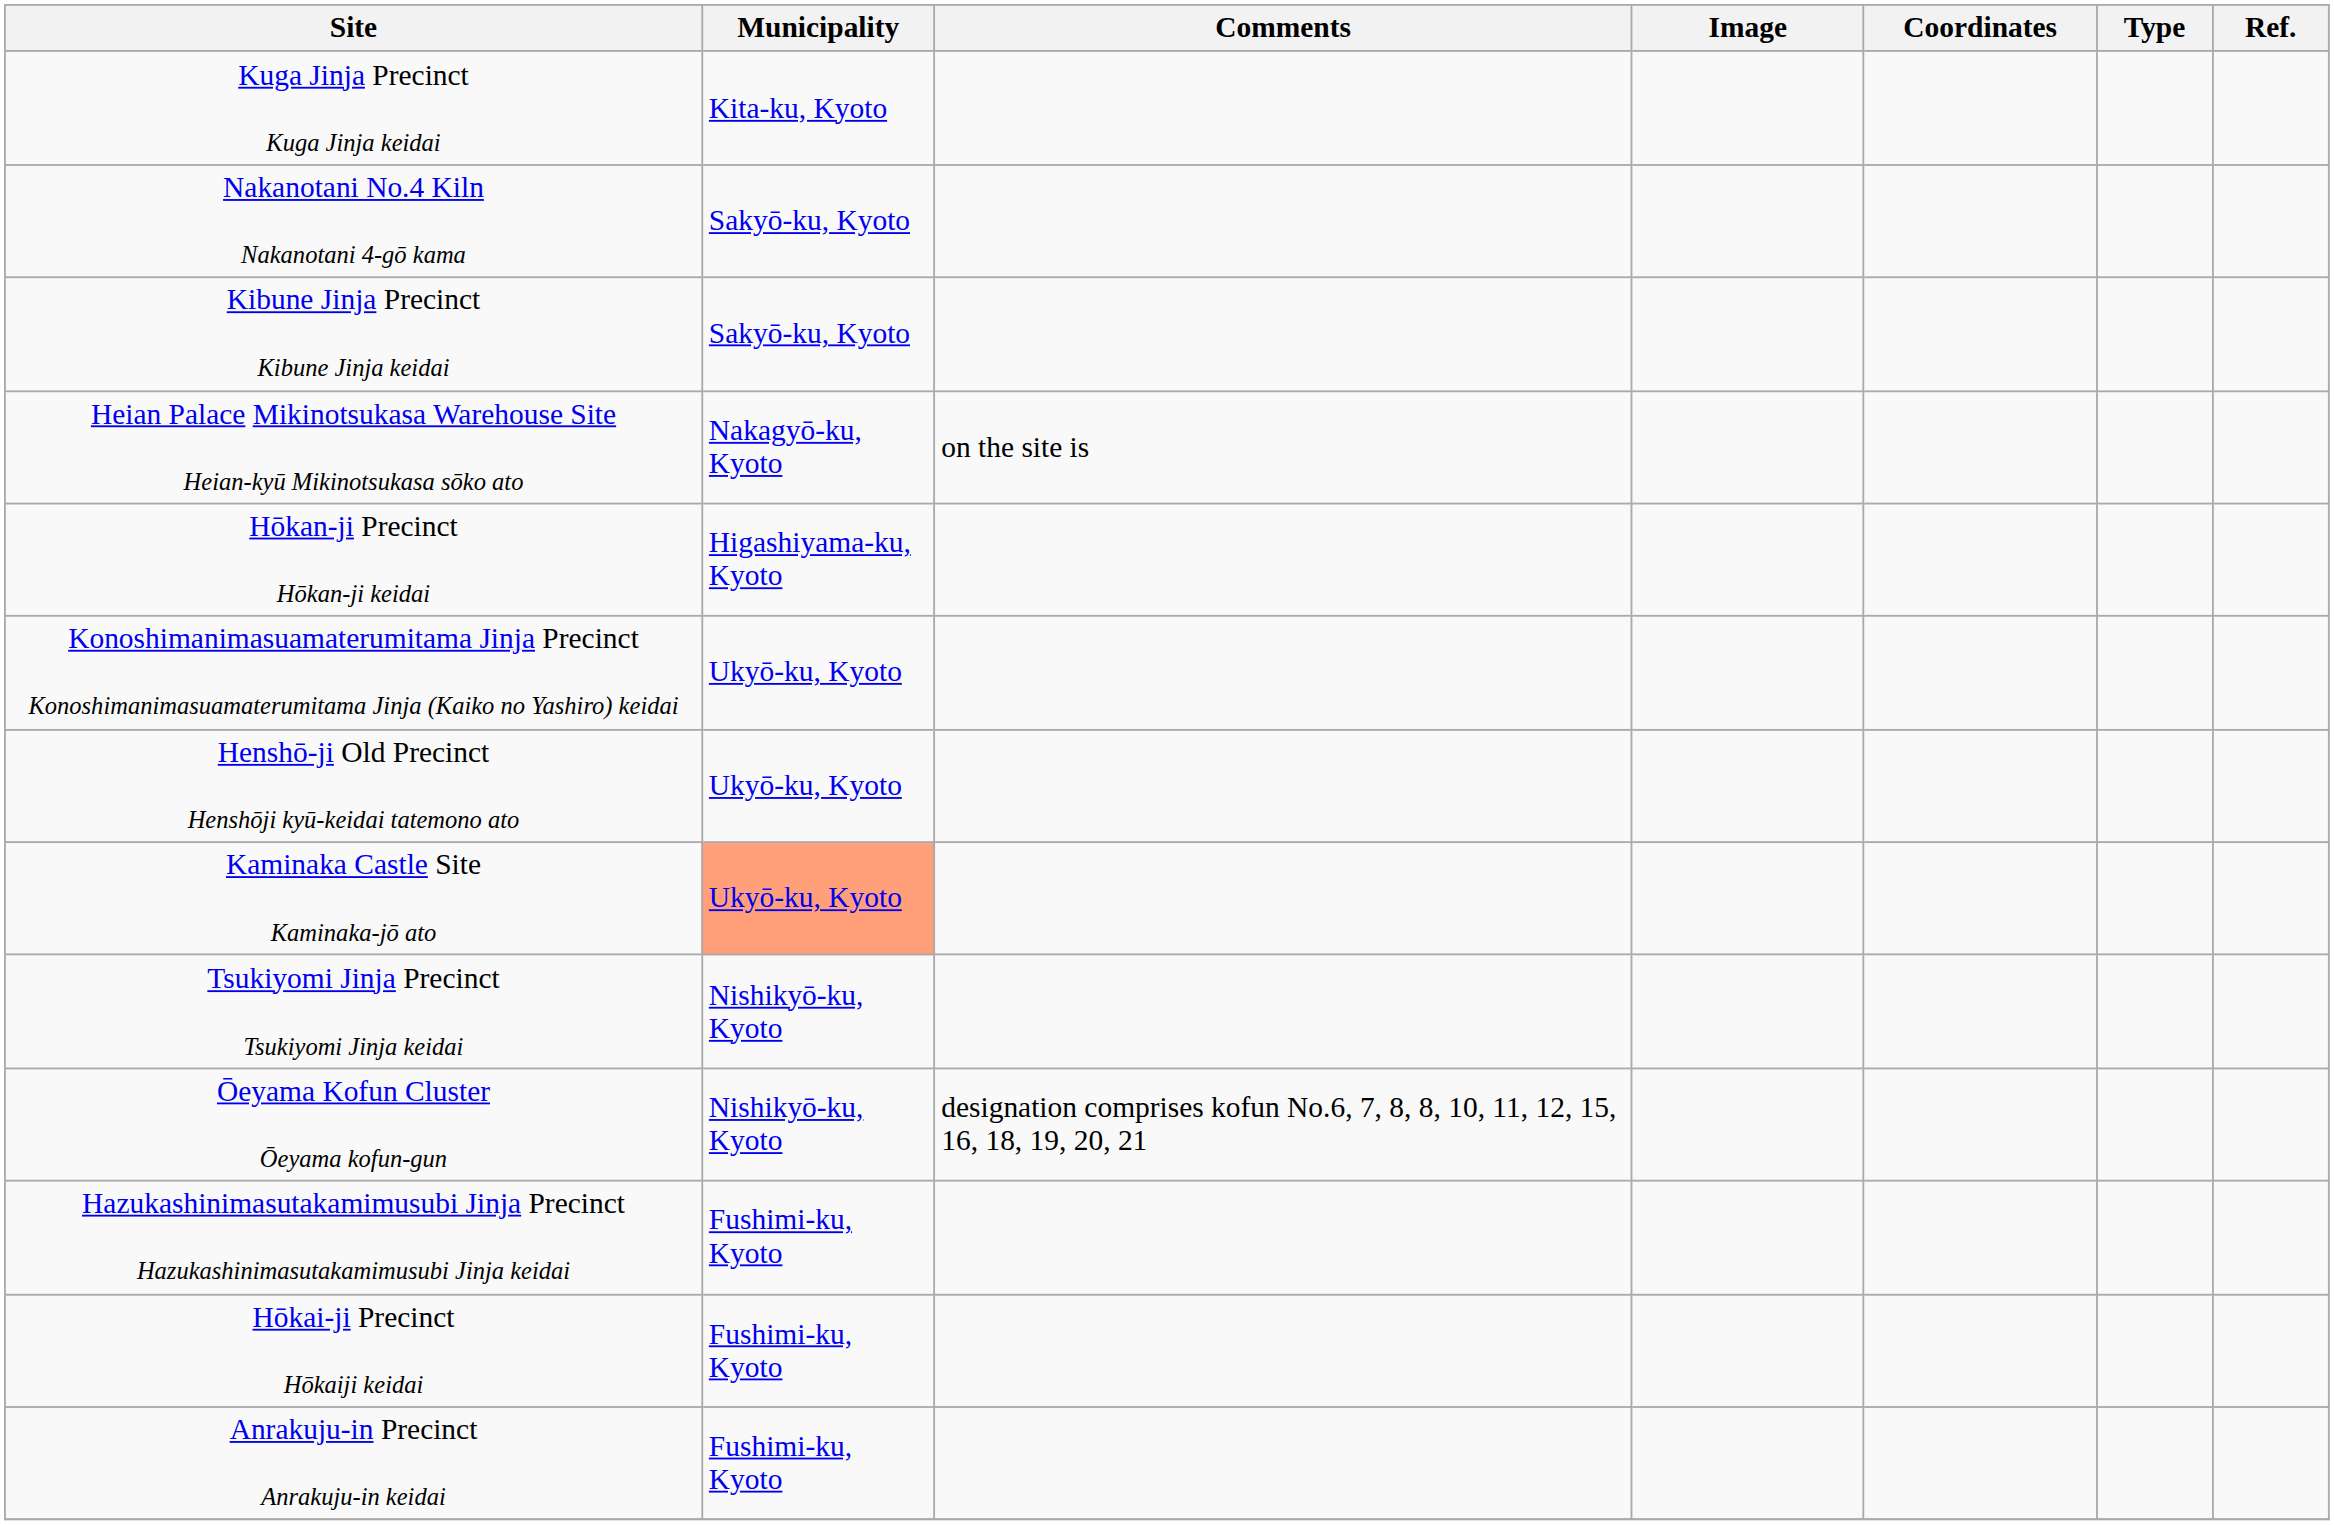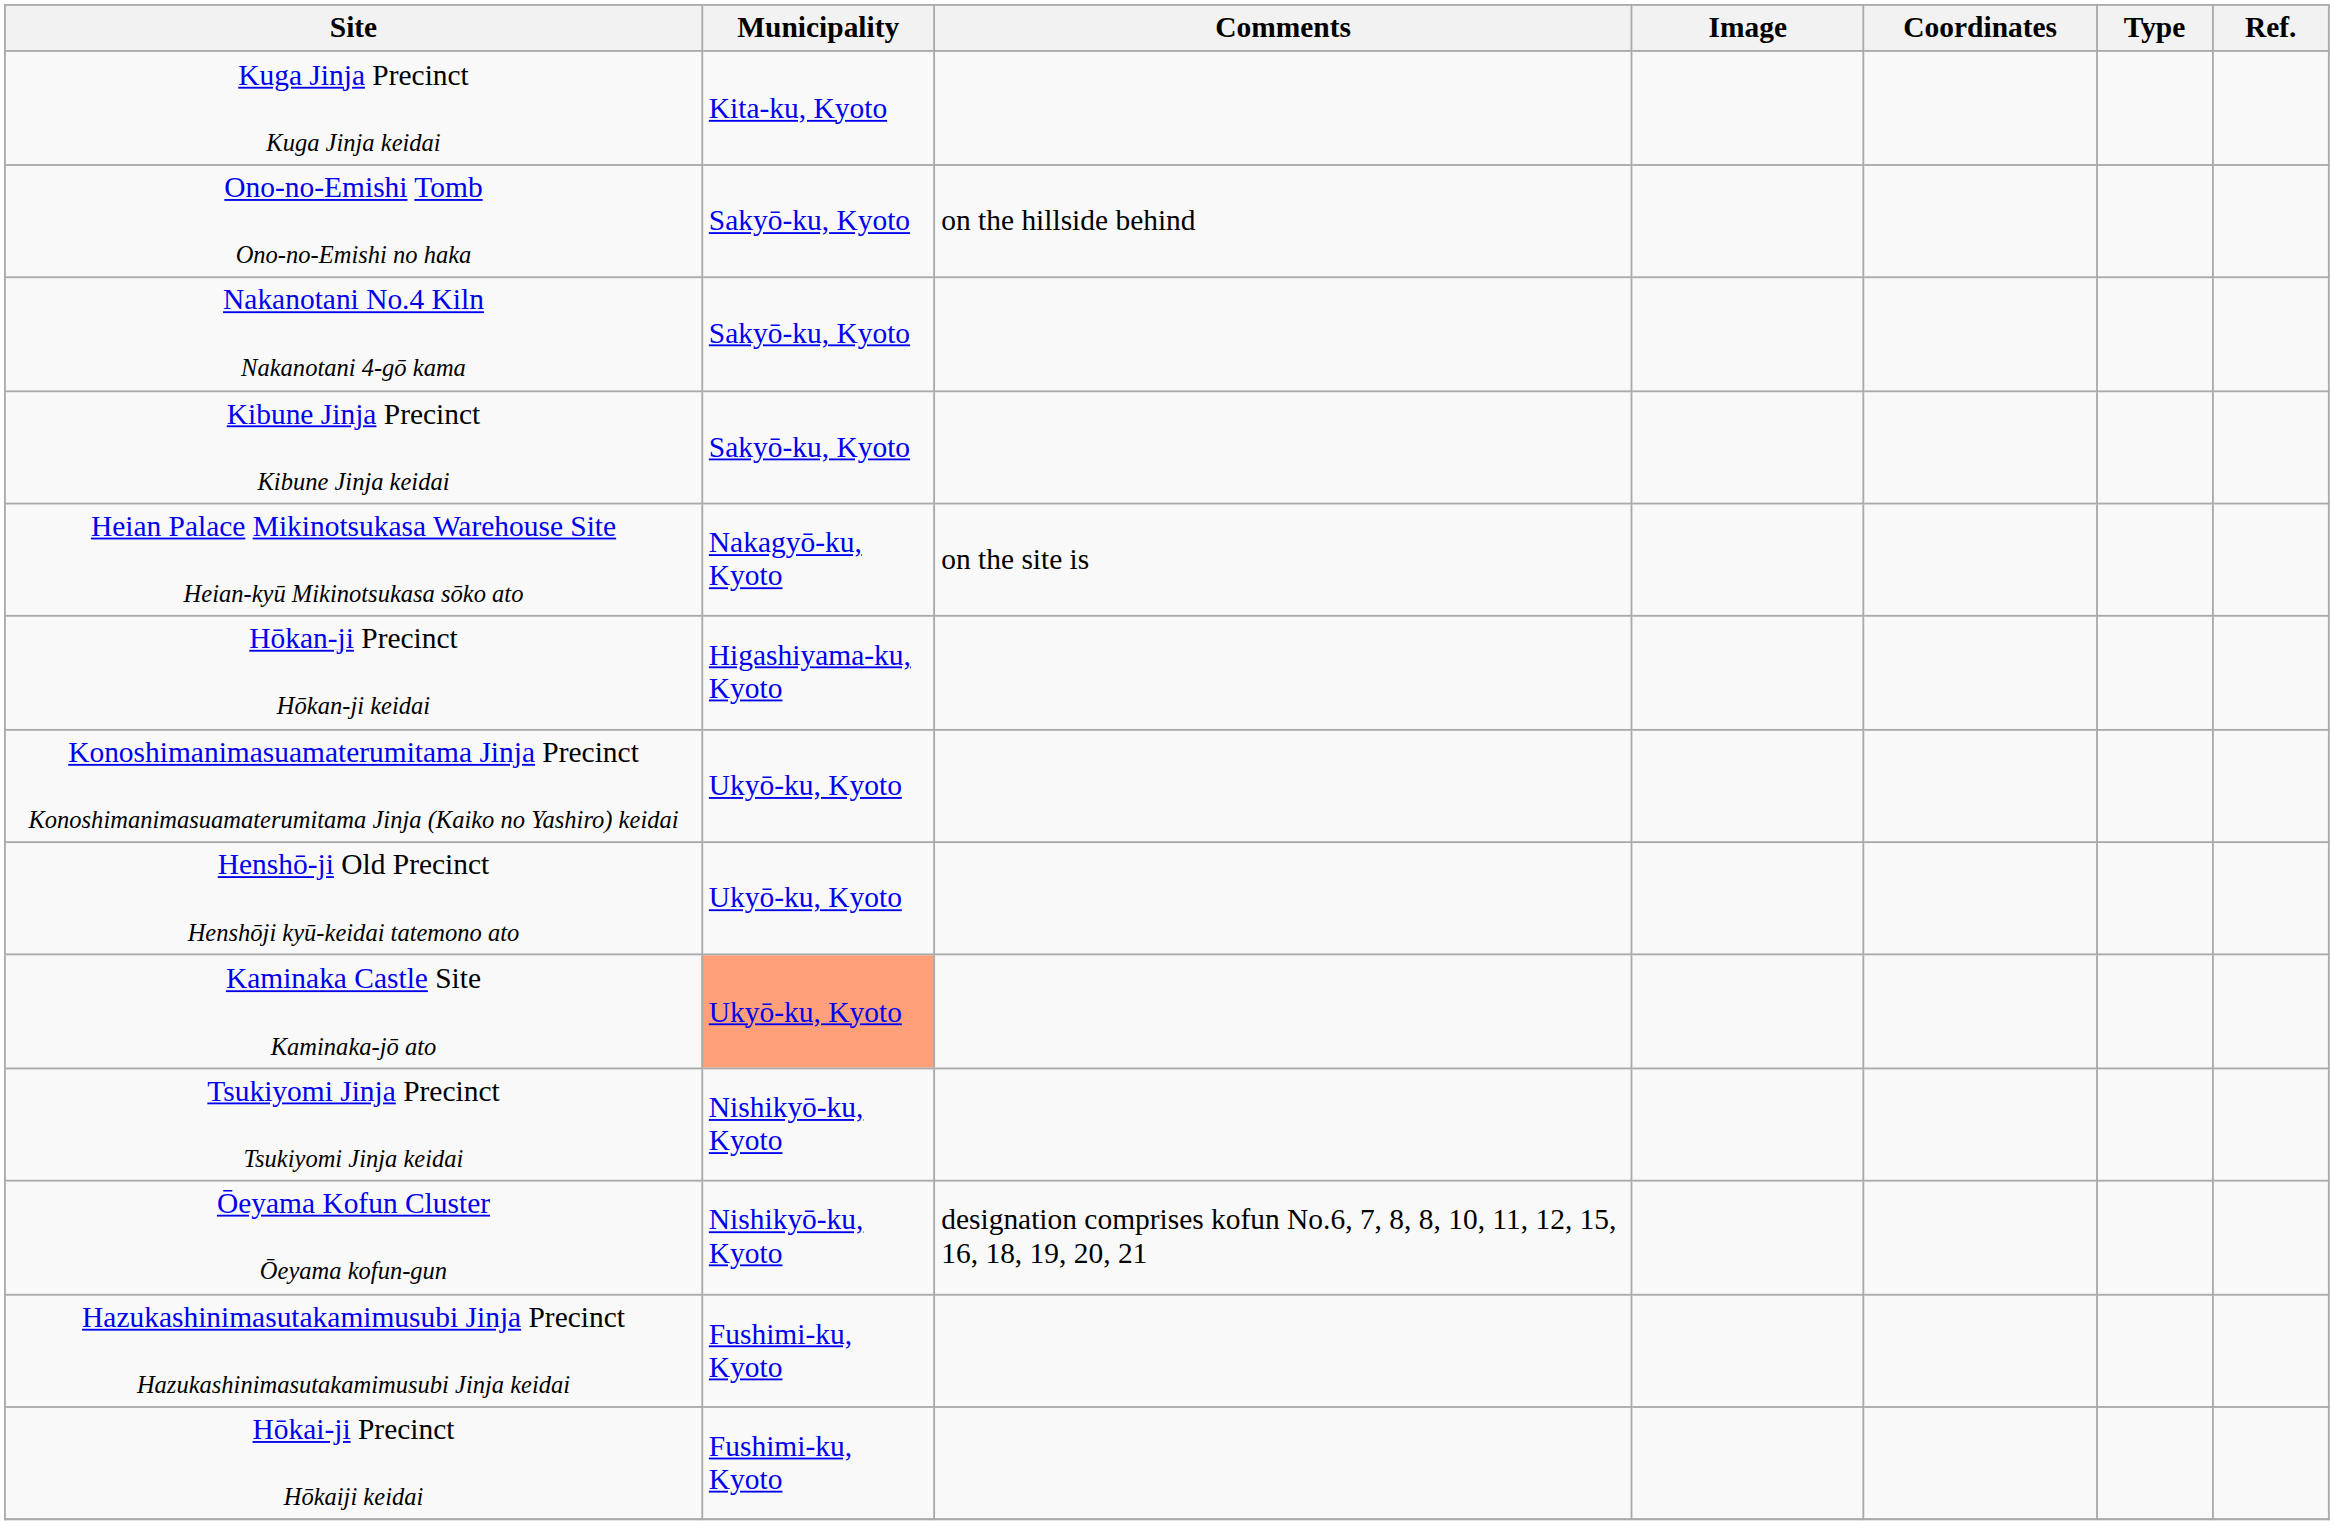+ row: Ono-no-Emishi Tomb Ono-no-Emishi no haka | Sakyō-ku, Kyoto | on the hillside behind
- row: Anrakuju-in Precinct Anrakuju-in keidai | Fushimi-ku, Kyoto
